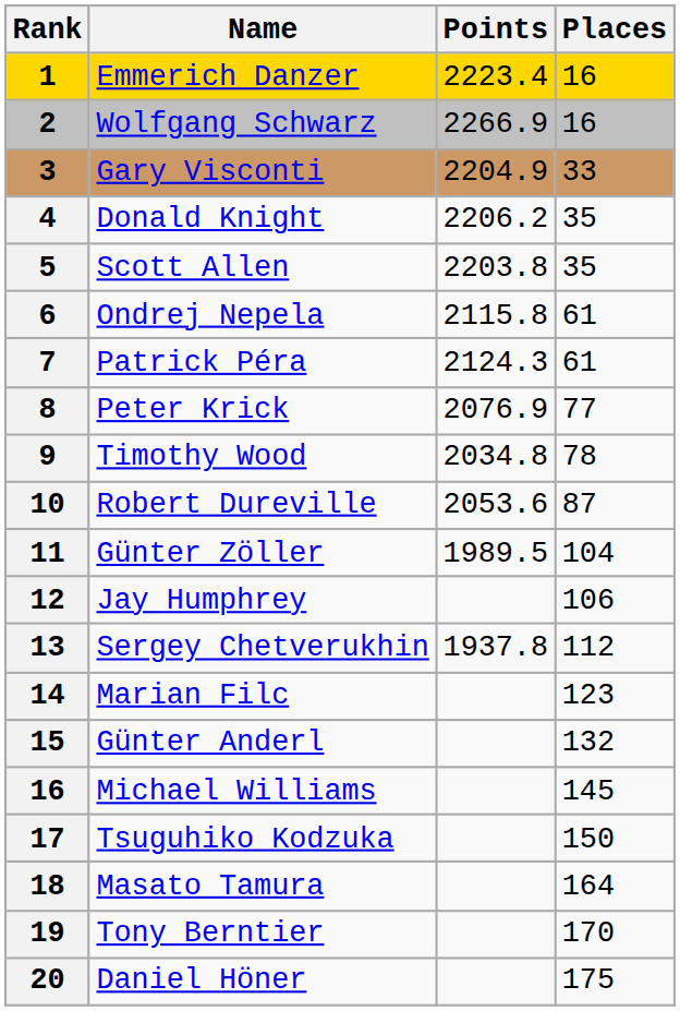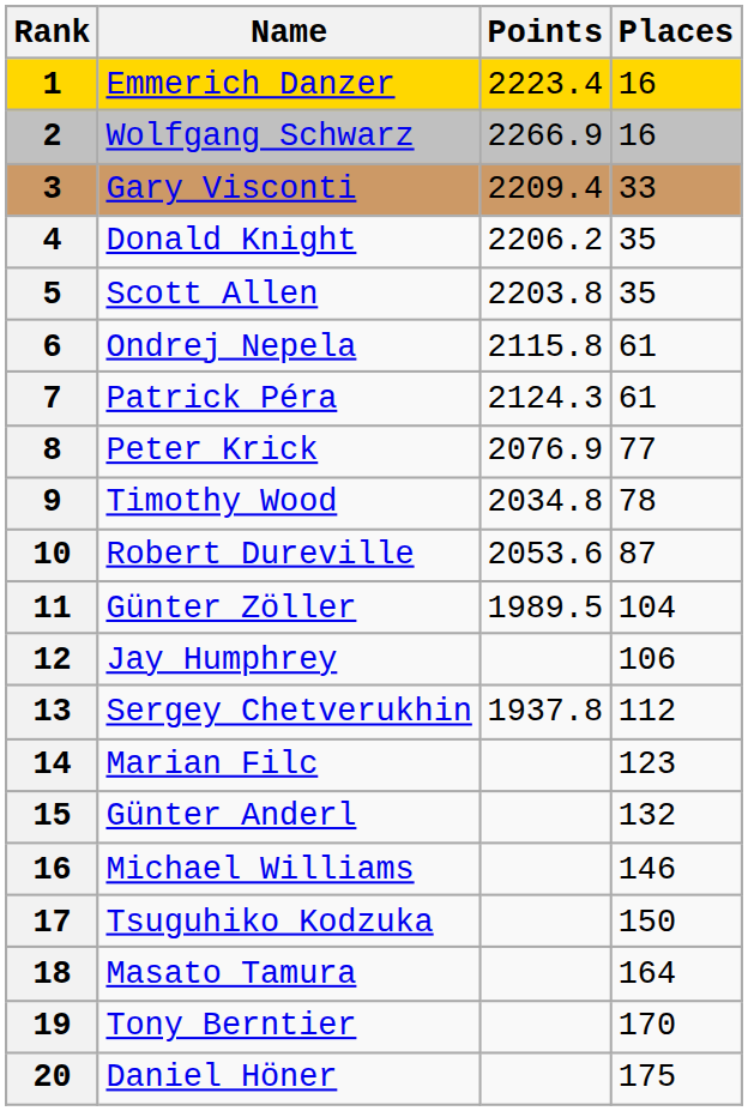Gary Visconti | Points: 2204.9 -> 2209.4
Michael Williams | Places: 145 -> 146
